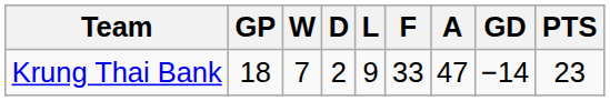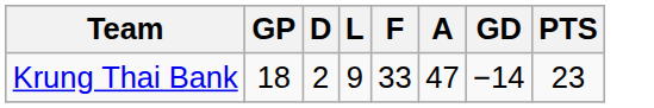- column: W | 7
